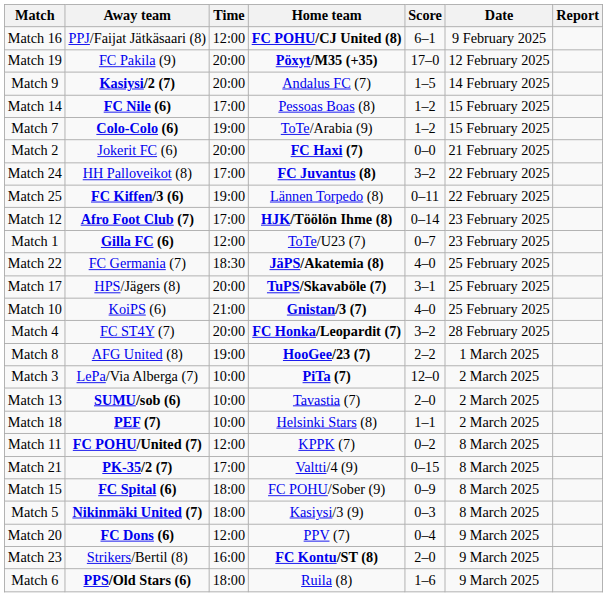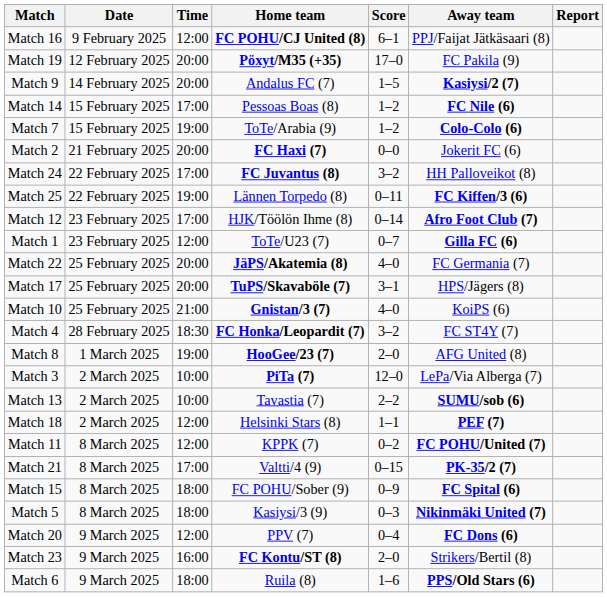columns swapped: Date <-> Away team
Match 12 | Home team: bold -> normal
Match 22 | Time: 18:30 -> 20:00
Match 4 | Time: 20:00 -> 18:30
Match 8 | Score: 2–2 -> 2–0
Match 13 | Score: 2–0 -> 2–2
Match 18 | Time: 10:00 -> 12:00
